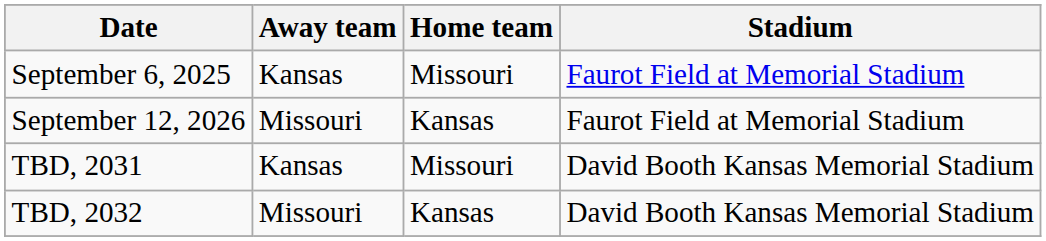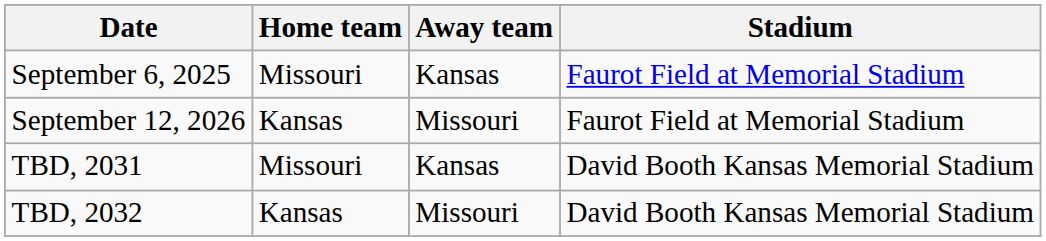columns swapped: Home team <-> Away team
